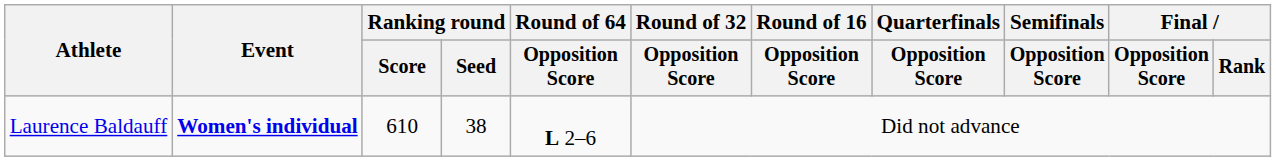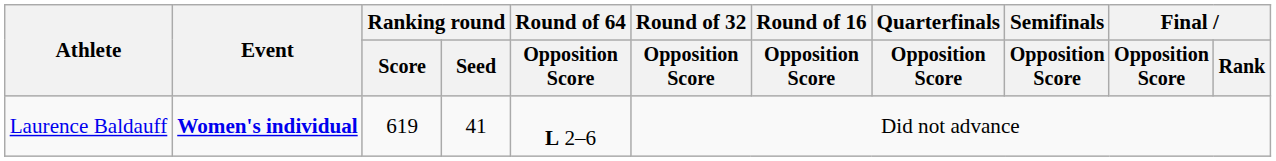Laurence Baldauff | Ranking round / Score: 610 -> 619
Laurence Baldauff | Ranking round / Seed: 38 -> 41
